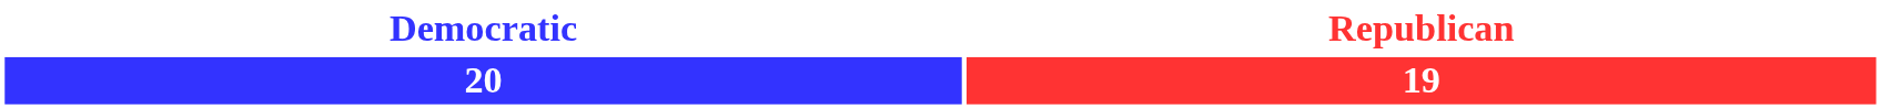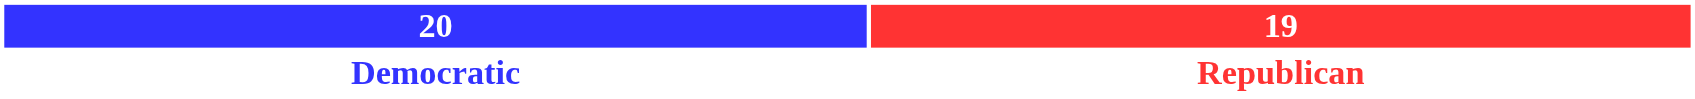rows swapped: 20 <-> Democratic
